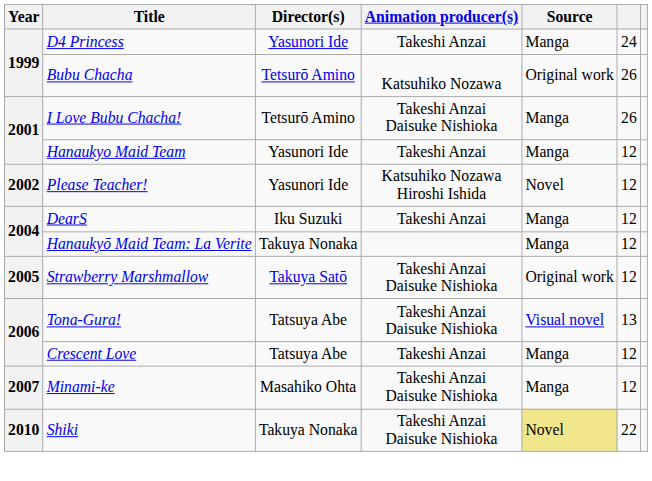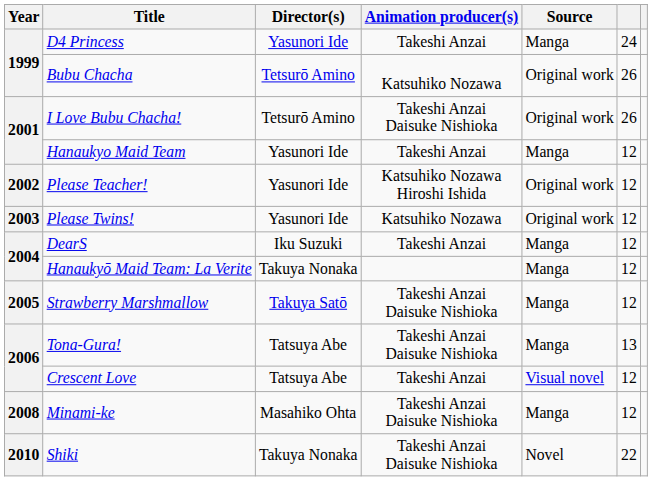I Love Bubu Chacha! | Source: Manga -> Original work
Please Teacher! | Source: Novel -> Original work
+ row: 2003 | Please Twins! | Yasunori Ide | Katsuhiko Nozawa | Original work | 12
Strawberry Marshmallow | Source: Original work -> Manga
Tona-Gura! | Source: Visual novel -> Manga
Crescent Love | Source: Manga -> Visual novel
Minami-ke | Year: 2007 -> 2008
Shiki | Source: khaki background -> no background
